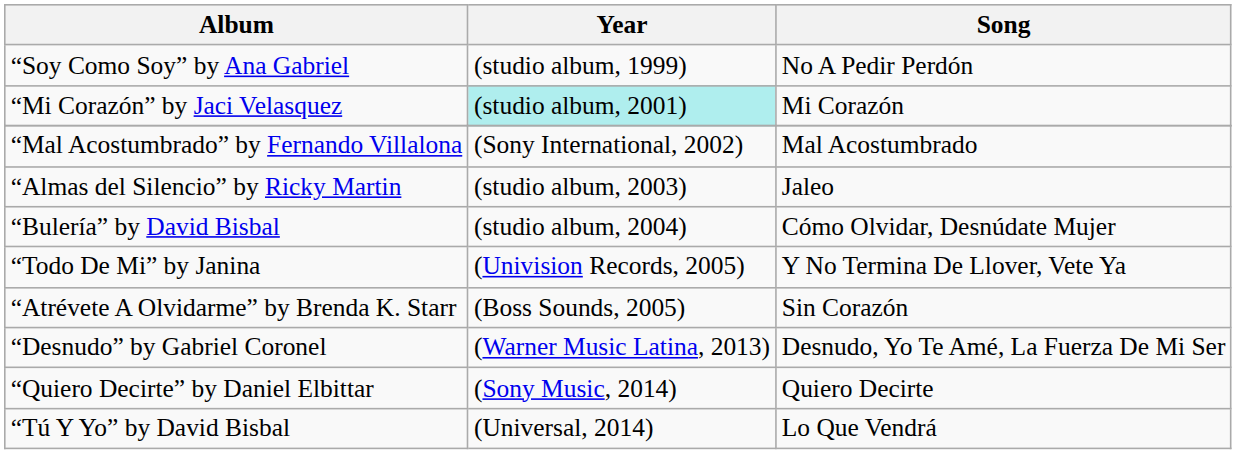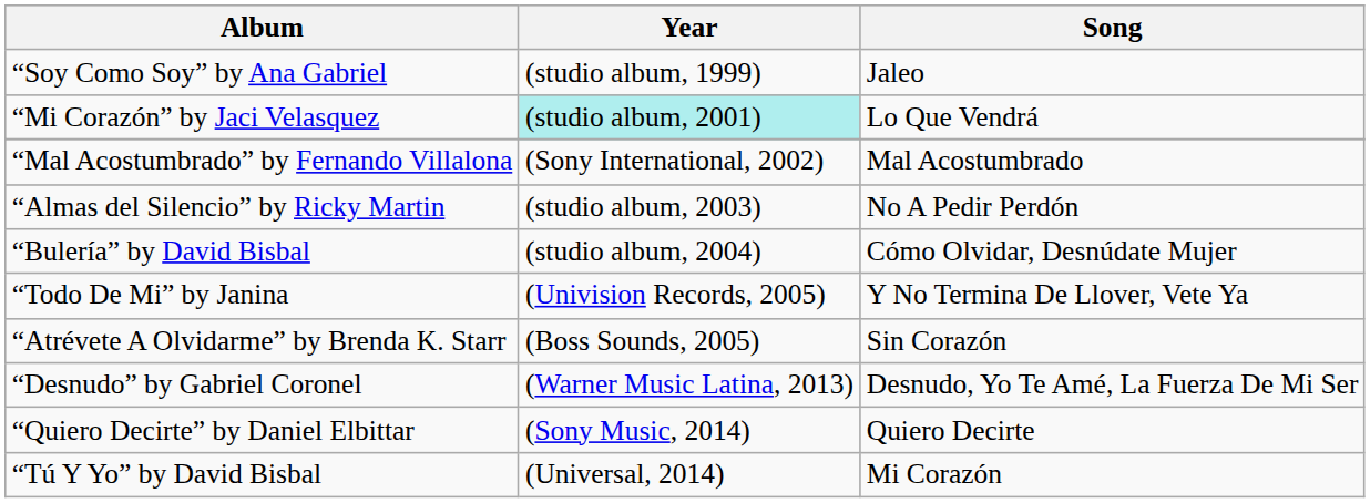“Soy Como Soy” by Ana Gabriel | Song: No A Pedir Perdón -> Jaleo
“Mi Corazón” by Jaci Velasquez | Song: Mi Corazón -> Lo Que Vendrá
“Almas del Silencio” by Ricky Martin | Song: Jaleo -> No A Pedir Perdón
“Tú Y Yo” by David Bisbal | Song: Lo Que Vendrá -> Mi Corazón
